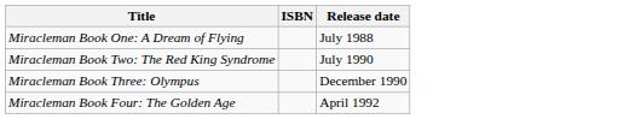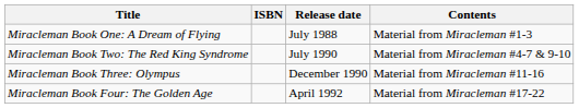+ column: Contents | Material from Miracleman #1-3 | Material from Miracleman #4-7 & 9-10 | Material from Miracleman #11-16 | Material from Miracleman #17-22
